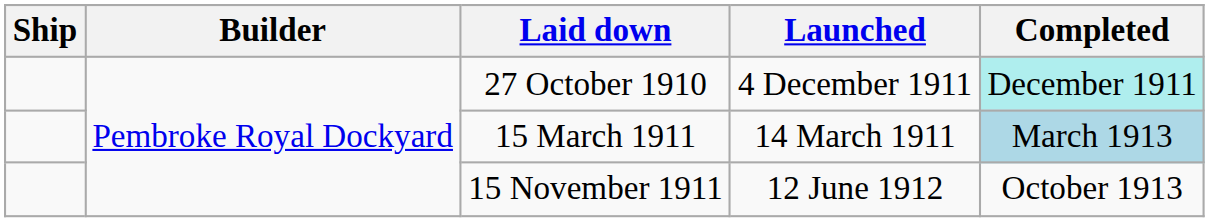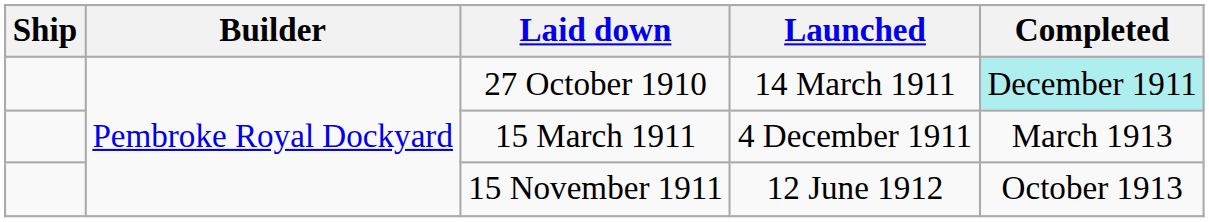27 October 1910 | Launched: 4 December 1911 -> 14 March 1911
15 March 1911 | Launched: 14 March 1911 -> 4 December 1911
15 March 1911 | Completed: lightblue background -> no background
